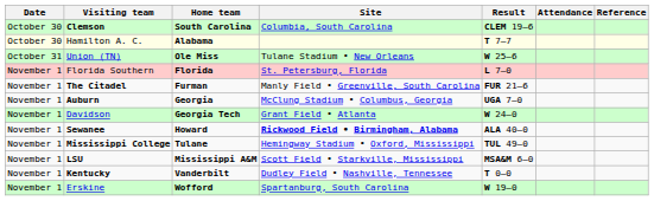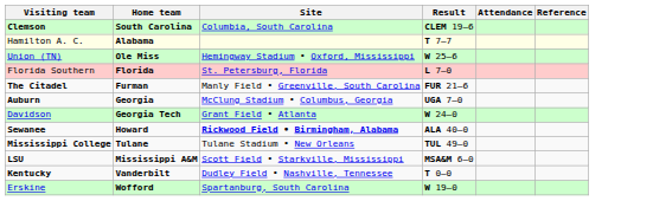- column: Date | October 30 | October 30 | October 31 | November 1 | November 1 | November 1 | November 1 | November 1 | November 1 | November 1 | November 1 | November 1
Union (TN) | Site: Tulane Stadium • New Orleans -> Hemingway Stadium • Oxford, Mississippi
Mississippi College | Site: Hemingway Stadium • Oxford, Mississippi -> Tulane Stadium • New Orleans
